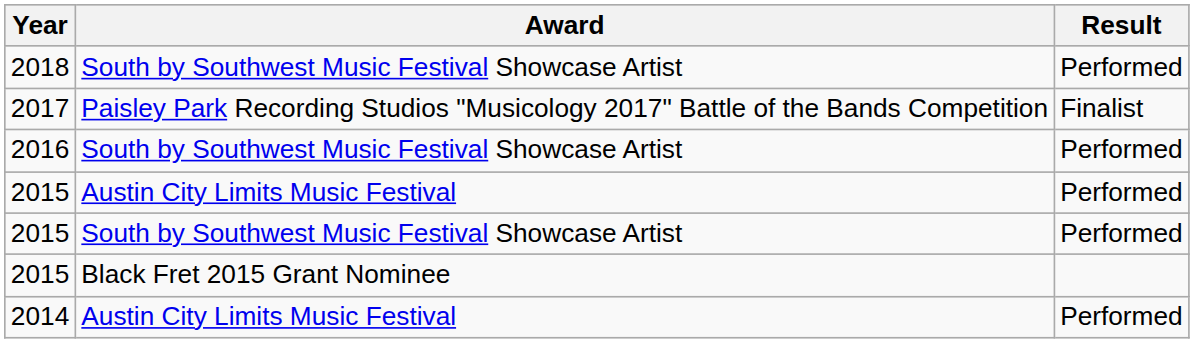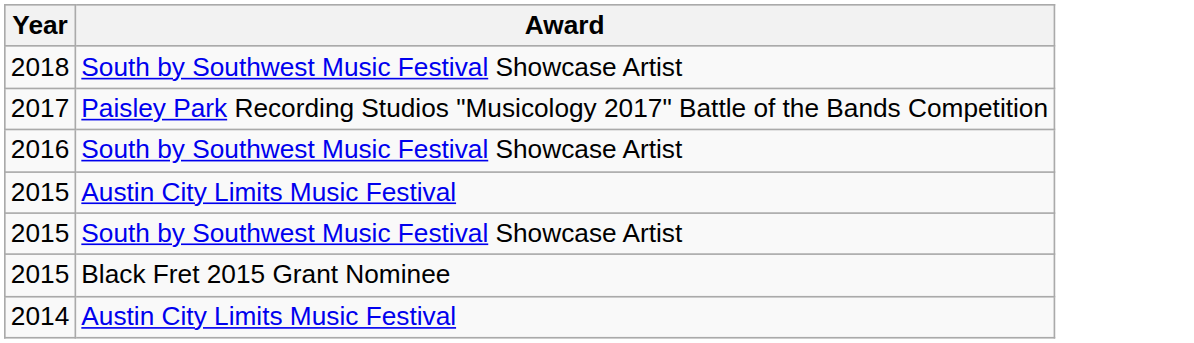- column: Result | Performed | Finalist | Performed | Performed | Performed | Performed
